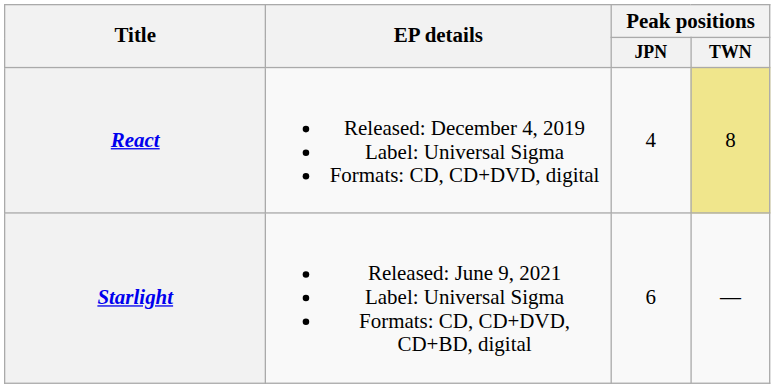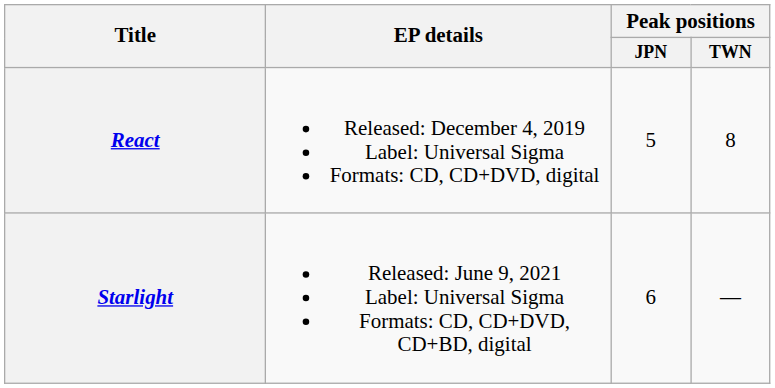React | Peak positions / JPN: 4 -> 5
React | Peak positions / TWN: khaki background -> no background
